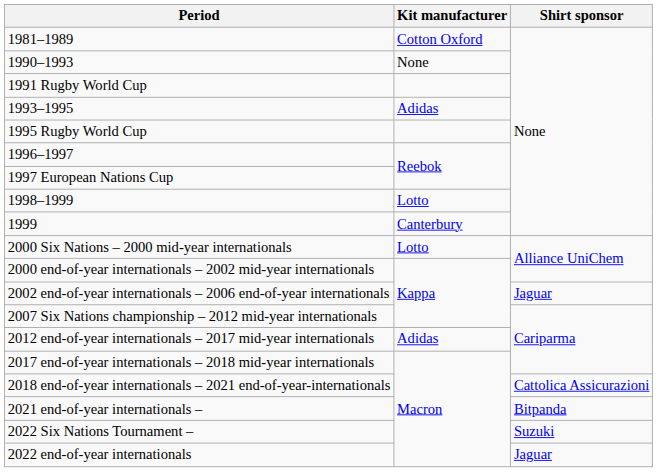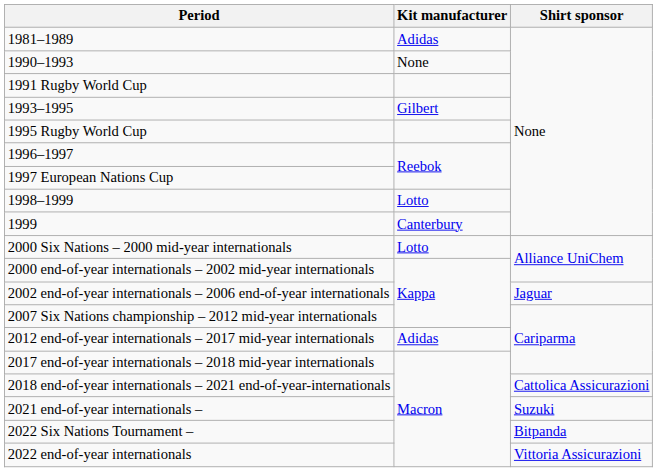1981–1989 | Kit manufacturer: Cotton Oxford -> Adidas
1993–1995 | Kit manufacturer: Adidas -> Gilbert
2021 end-of-year internationals – | Shirt sponsor: Bitpanda -> Suzuki
2022 Six Nations Tournament – | Shirt sponsor: Suzuki -> Bitpanda
2022 end-of-year internationals | Shirt sponsor: Jaguar -> Vittoria Assicurazioni
